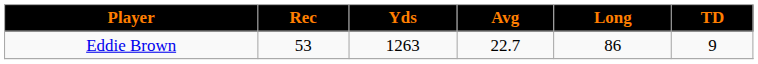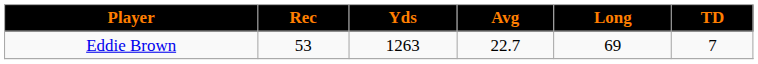Eddie Brown | Long: 86 -> 69
Eddie Brown | TD: 9 -> 7
